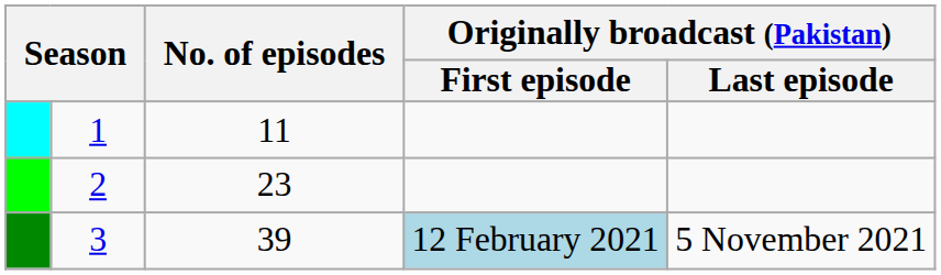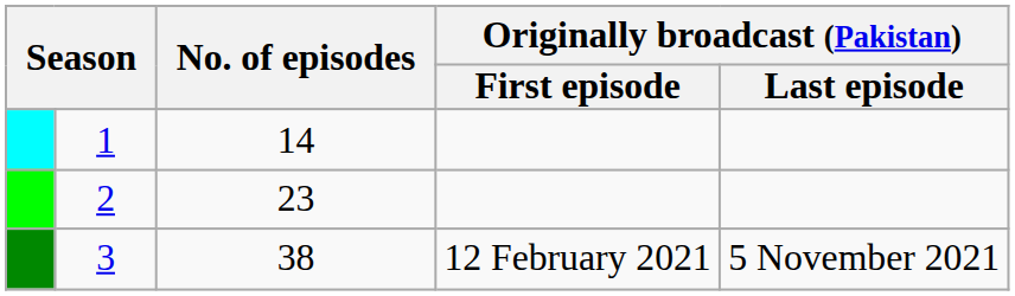1 | No. of episodes: 11 -> 14
3 | No. of episodes: 39 -> 38
3 | Originally broadcast (Pakistan) / First episode: lightblue background -> no background
